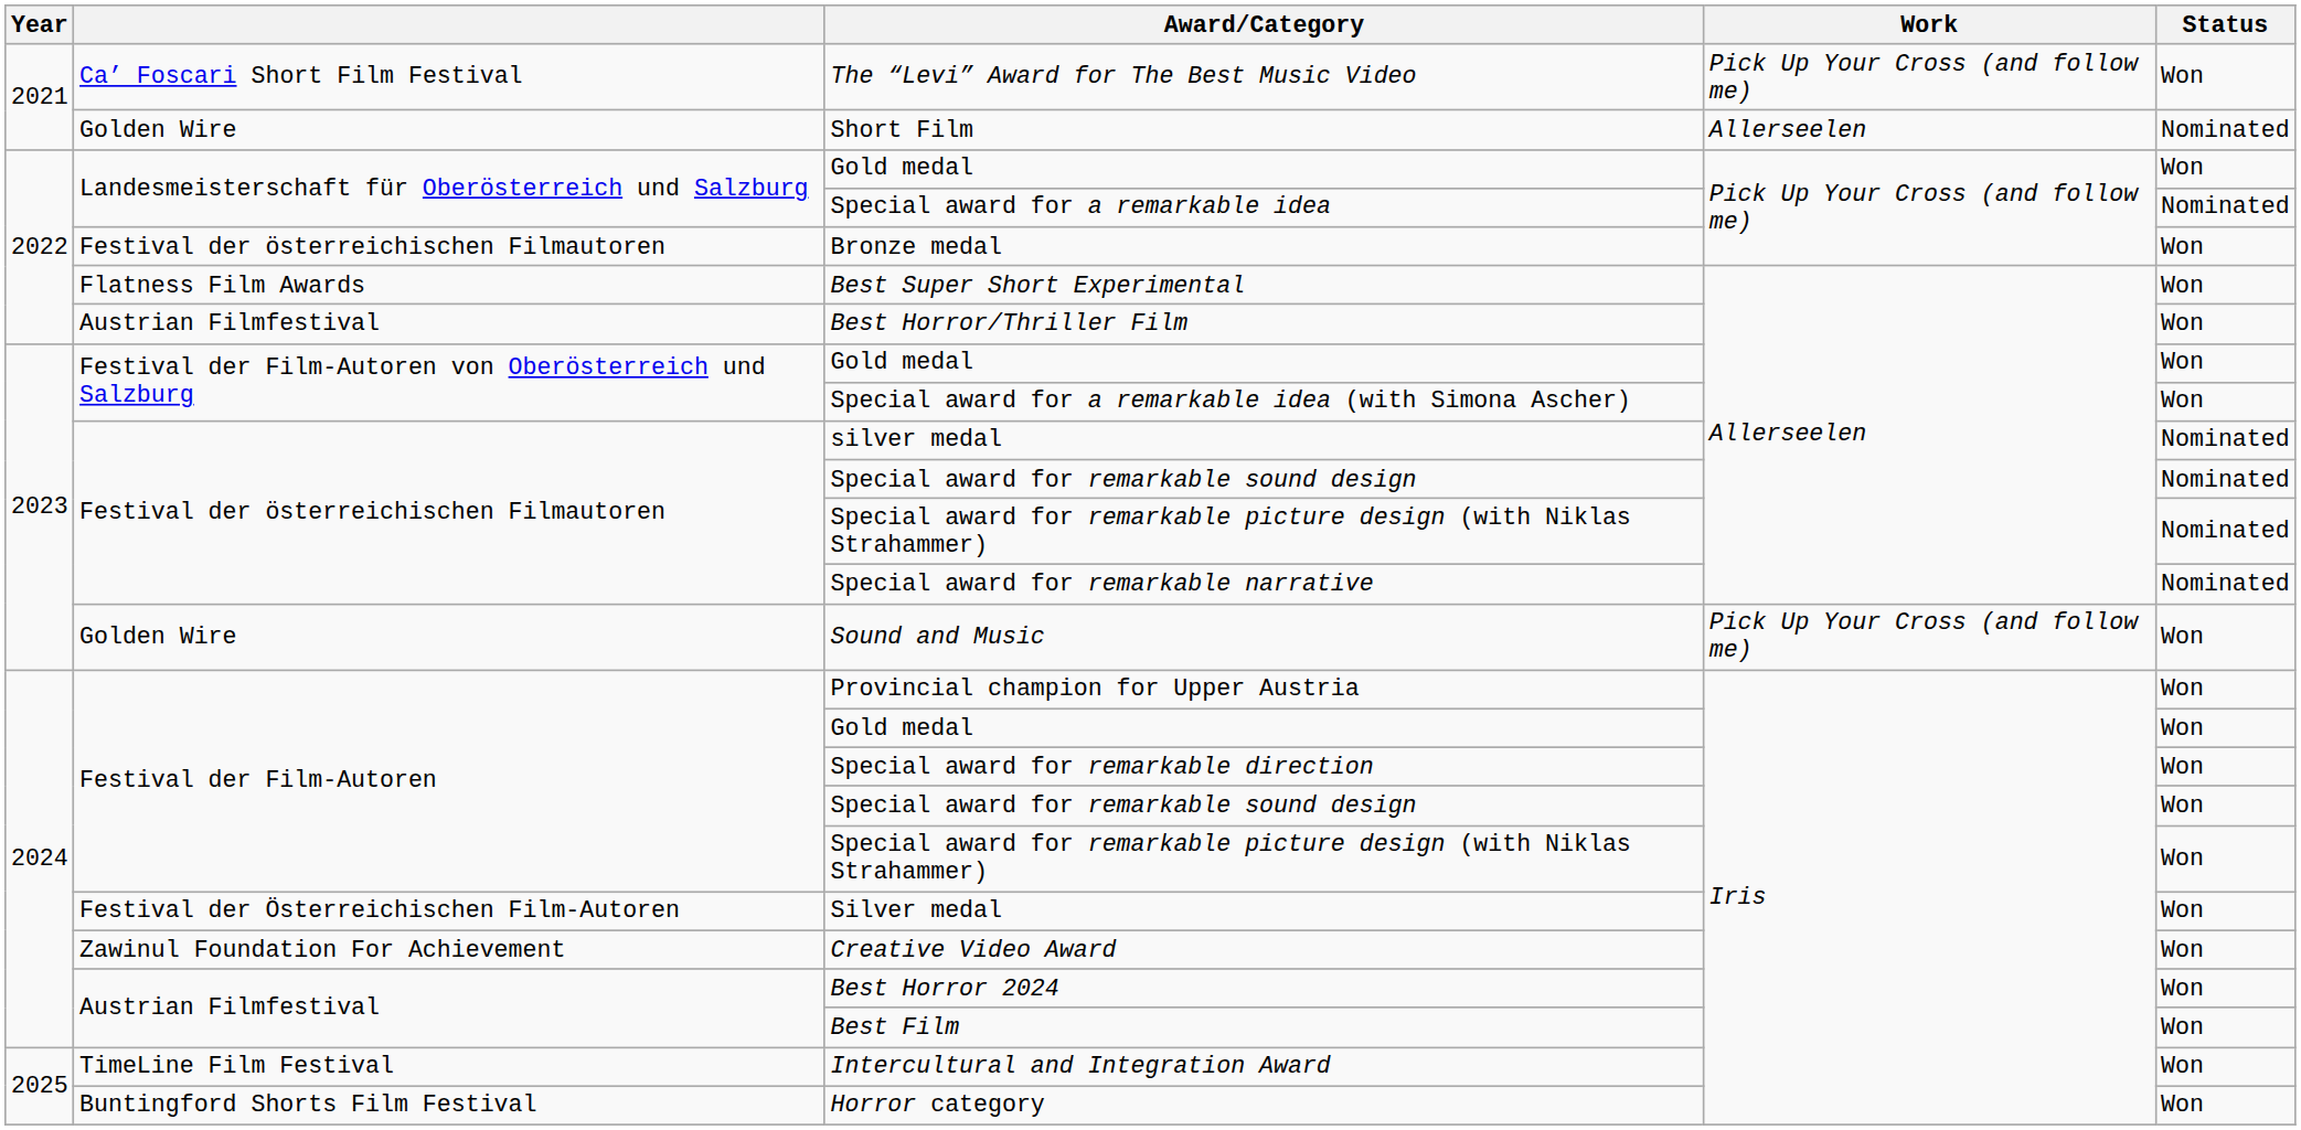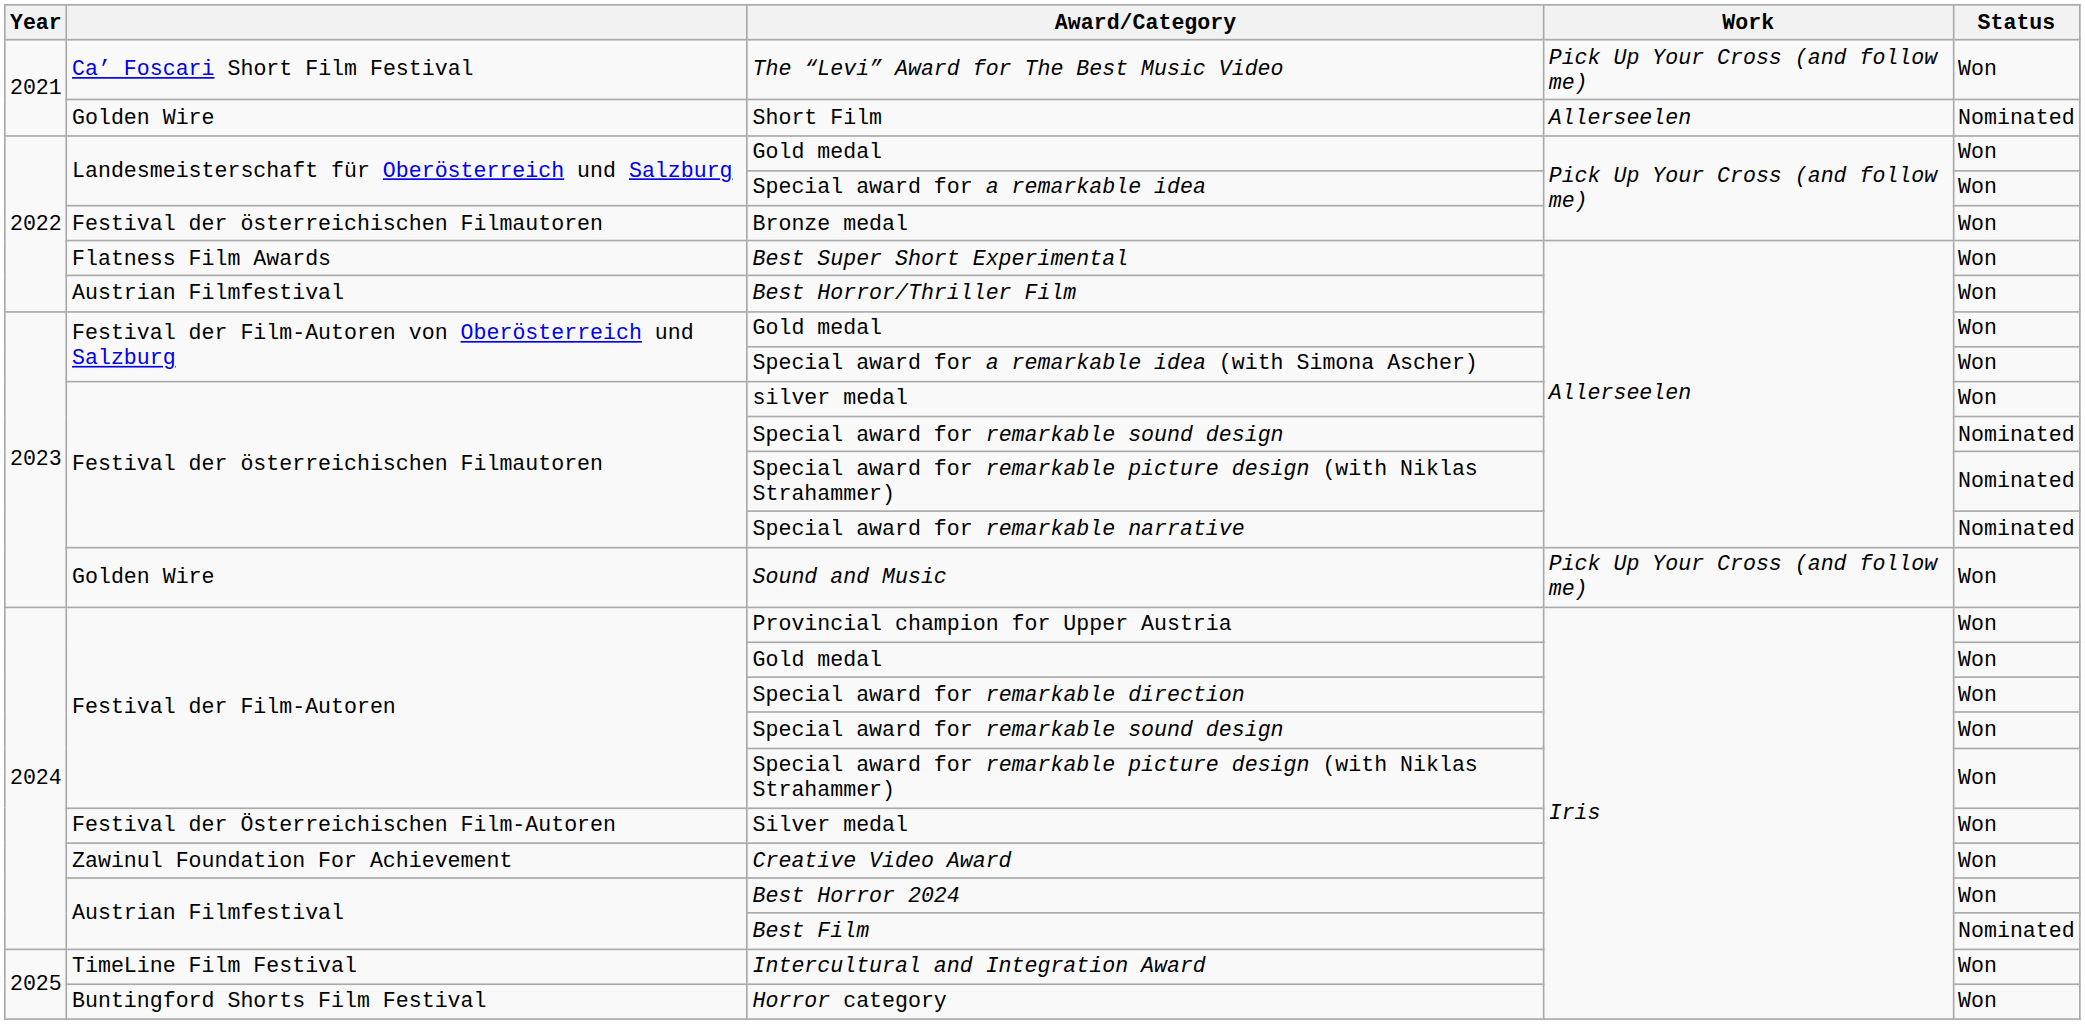Special award for a remarkable idea | Status: Nominated -> Won
silver medal | Status: Nominated -> Won
Best Film | Status: Won -> Nominated
